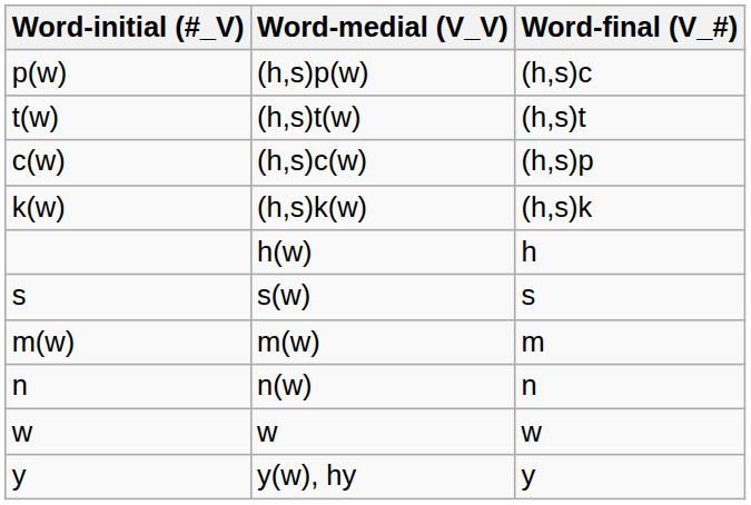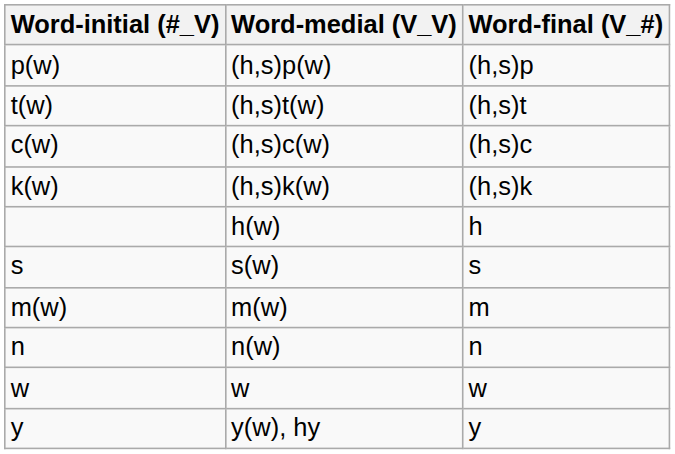p(w) | Word-final (V_#): (h,s)c -> (h,s)p
c(w) | Word-final (V_#): (h,s)p -> (h,s)c
